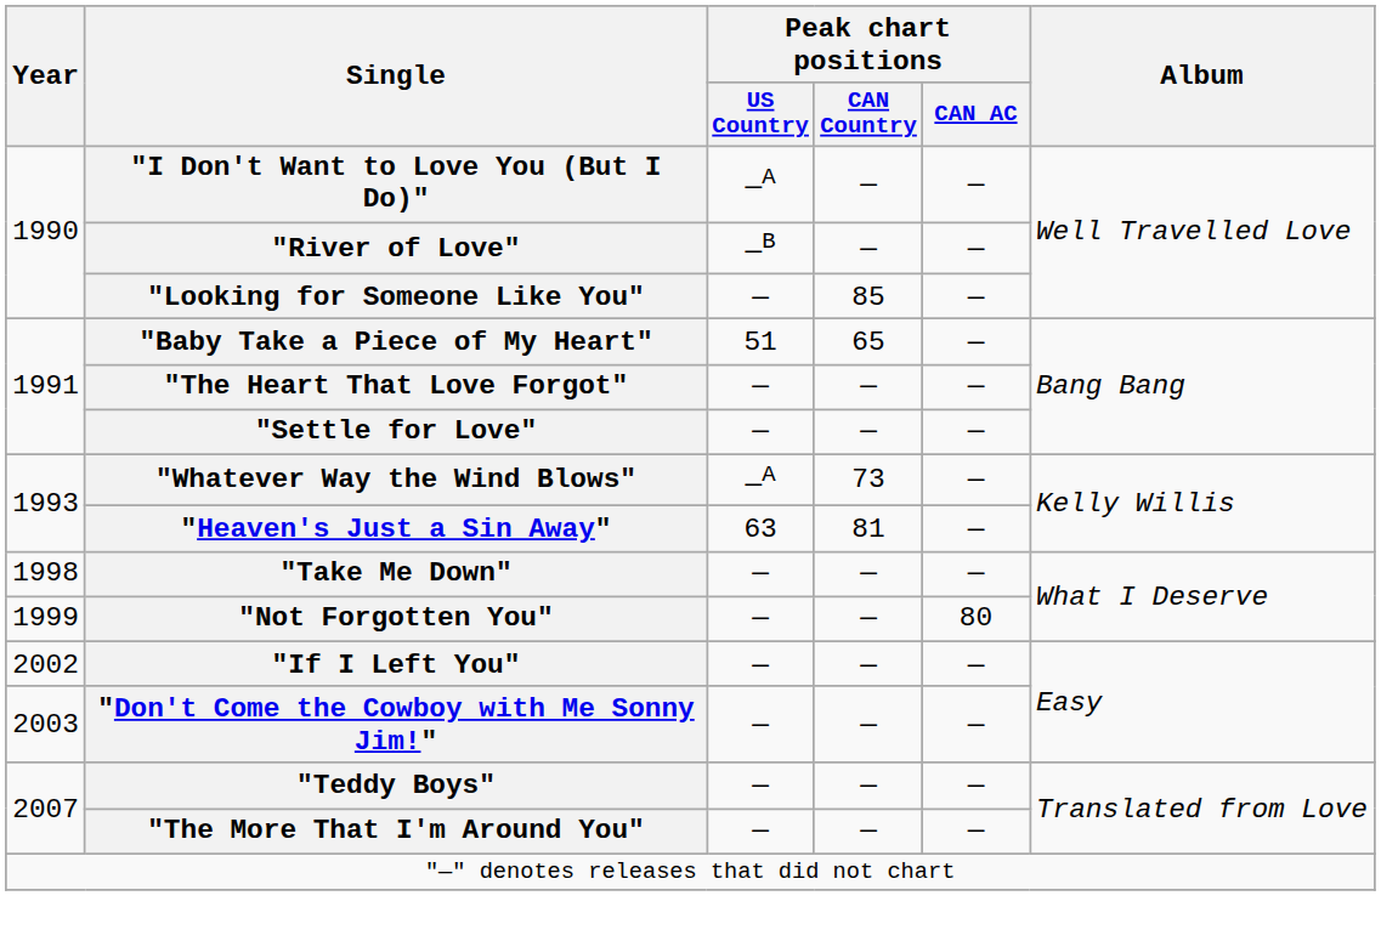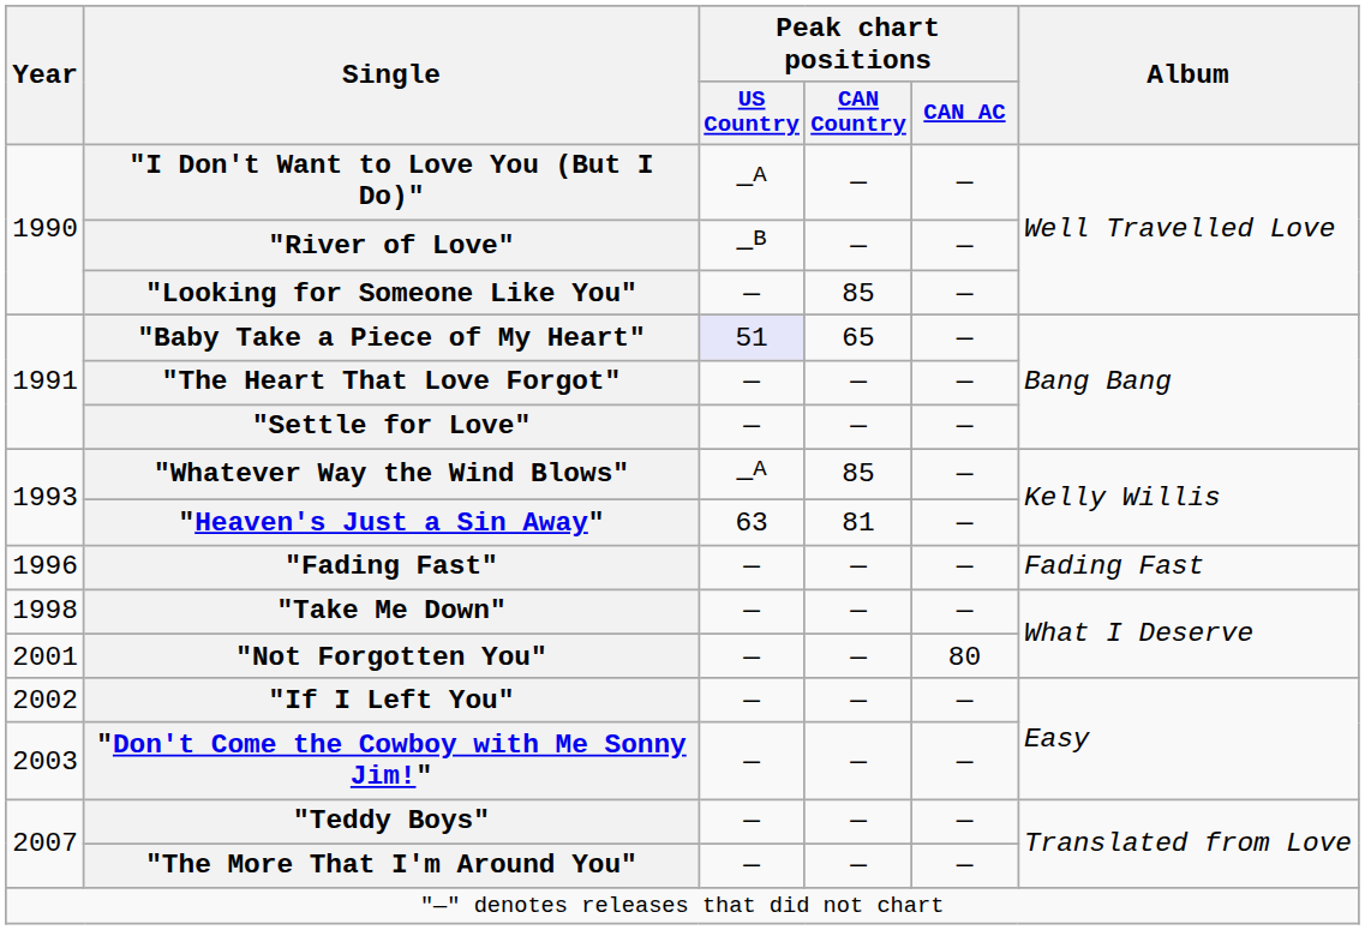"Baby Take a Piece of My Heart" | Peak chart positions / US Country: no background -> lavender background
"Whatever Way the Wind Blows" | Peak chart positions / CAN Country: 73 -> 85
+ row: 1996 | "Fading Fast" | — | — | — | Fading Fast
"Not Forgotten You" | Year: 1999 -> 2001
